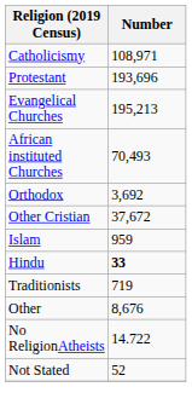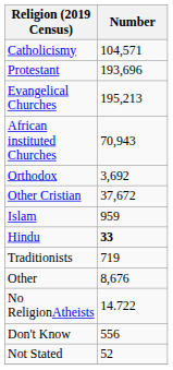Catholicismy | Number: 108,971 -> 104,571
African instituted Churches | Number: 70,493 -> 70,943
+ row: Don't Know | 556
